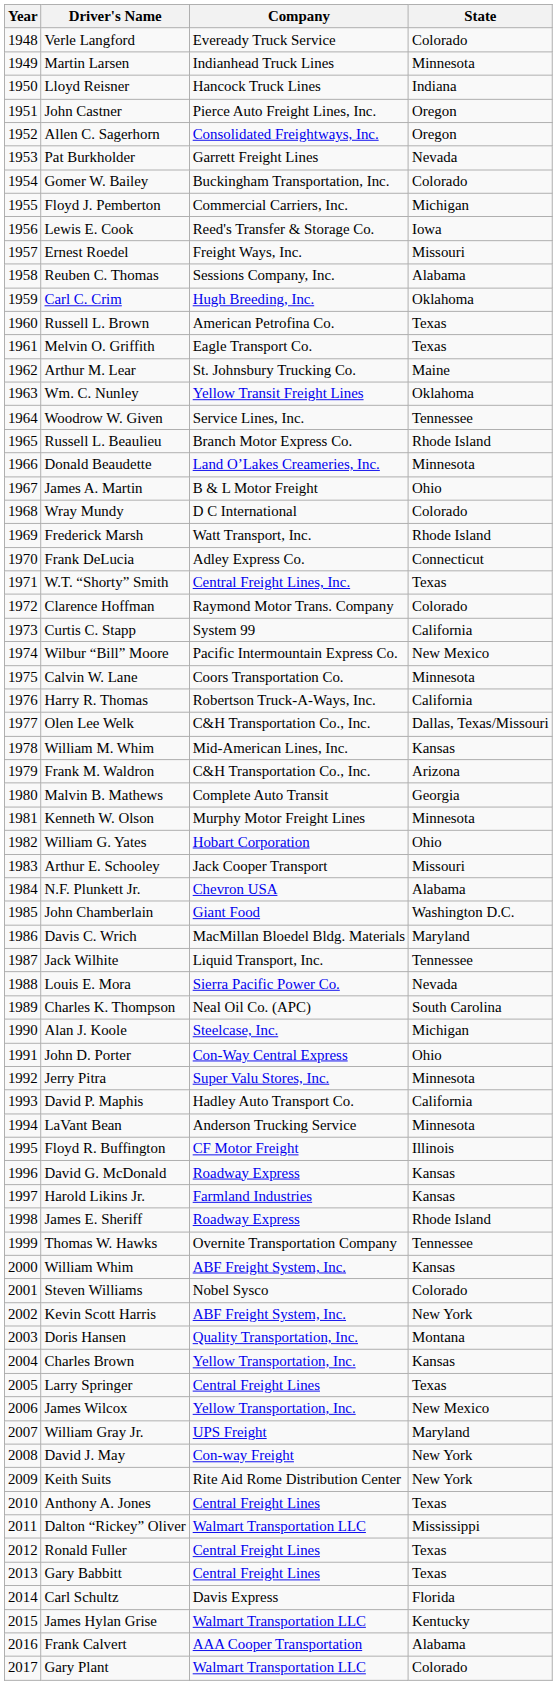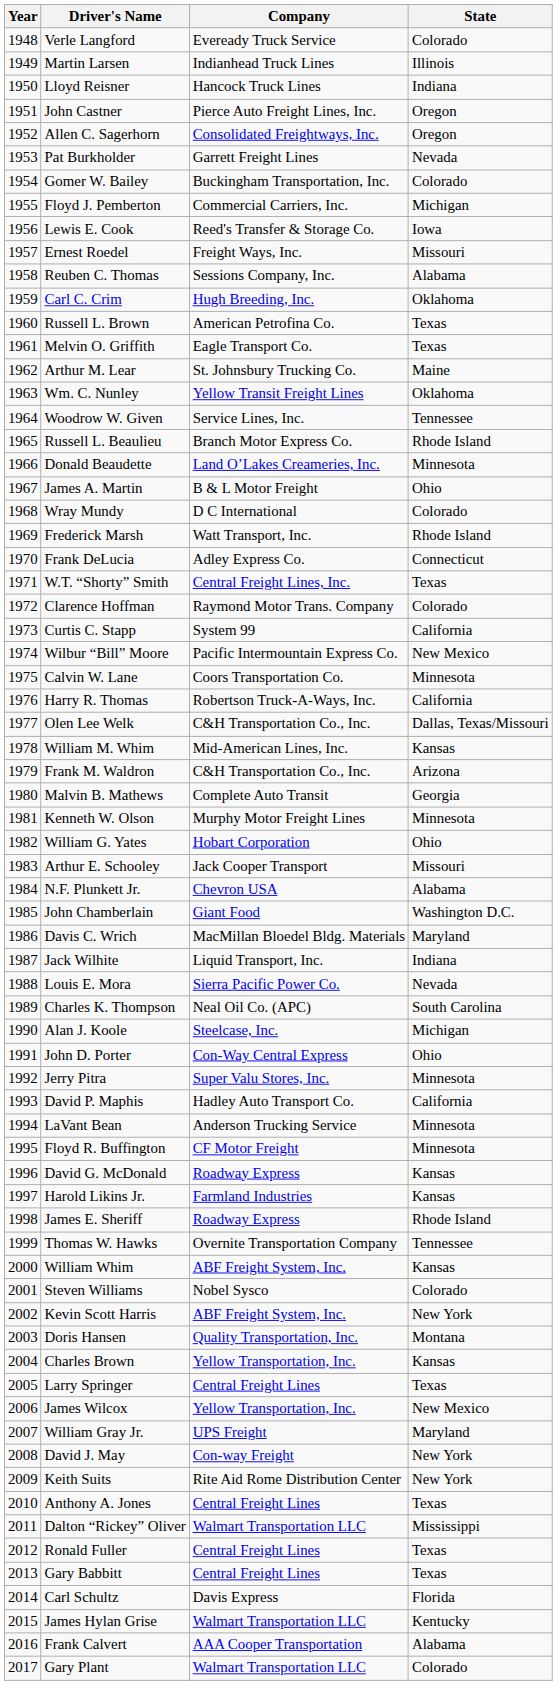Martin Larsen | State: Minnesota -> Illinois
Jack Wilhite | State: Tennessee -> Indiana
Floyd R. Buffington | State: Illinois -> Minnesota
